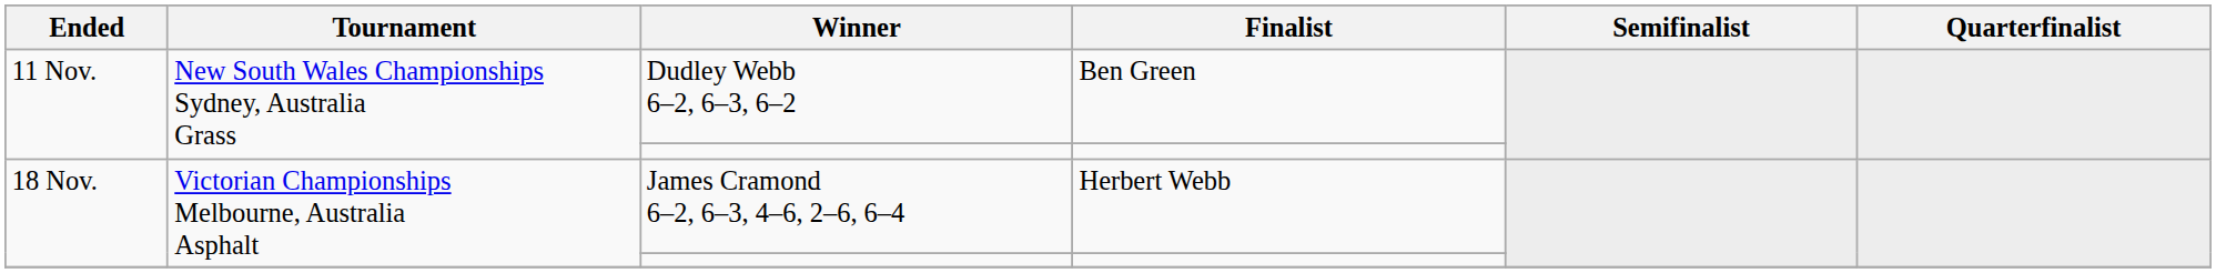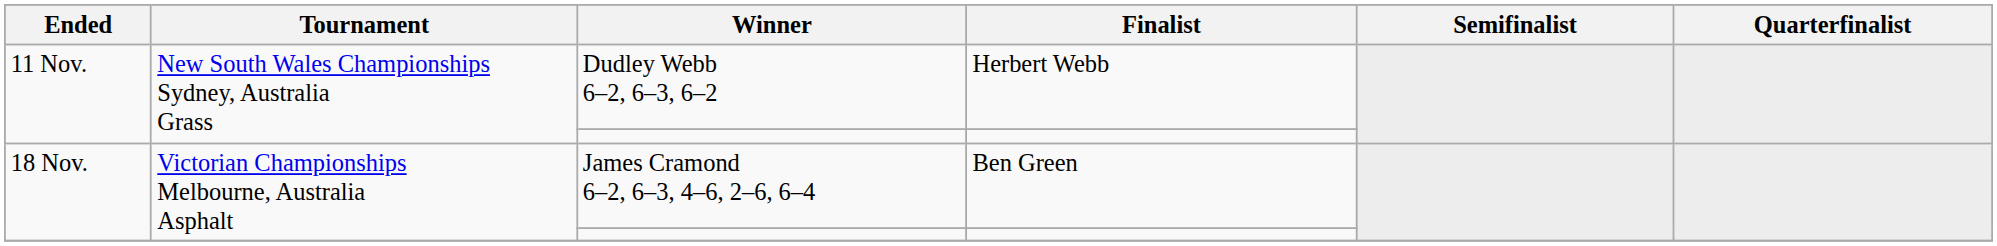Dudley Webb 6–2, 6–3, 6–2 | Finalist: Ben Green -> Herbert Webb
James Cramond 6–2, 6–3, 4–6, 2–6, 6–4 | Finalist: Herbert Webb -> Ben Green
